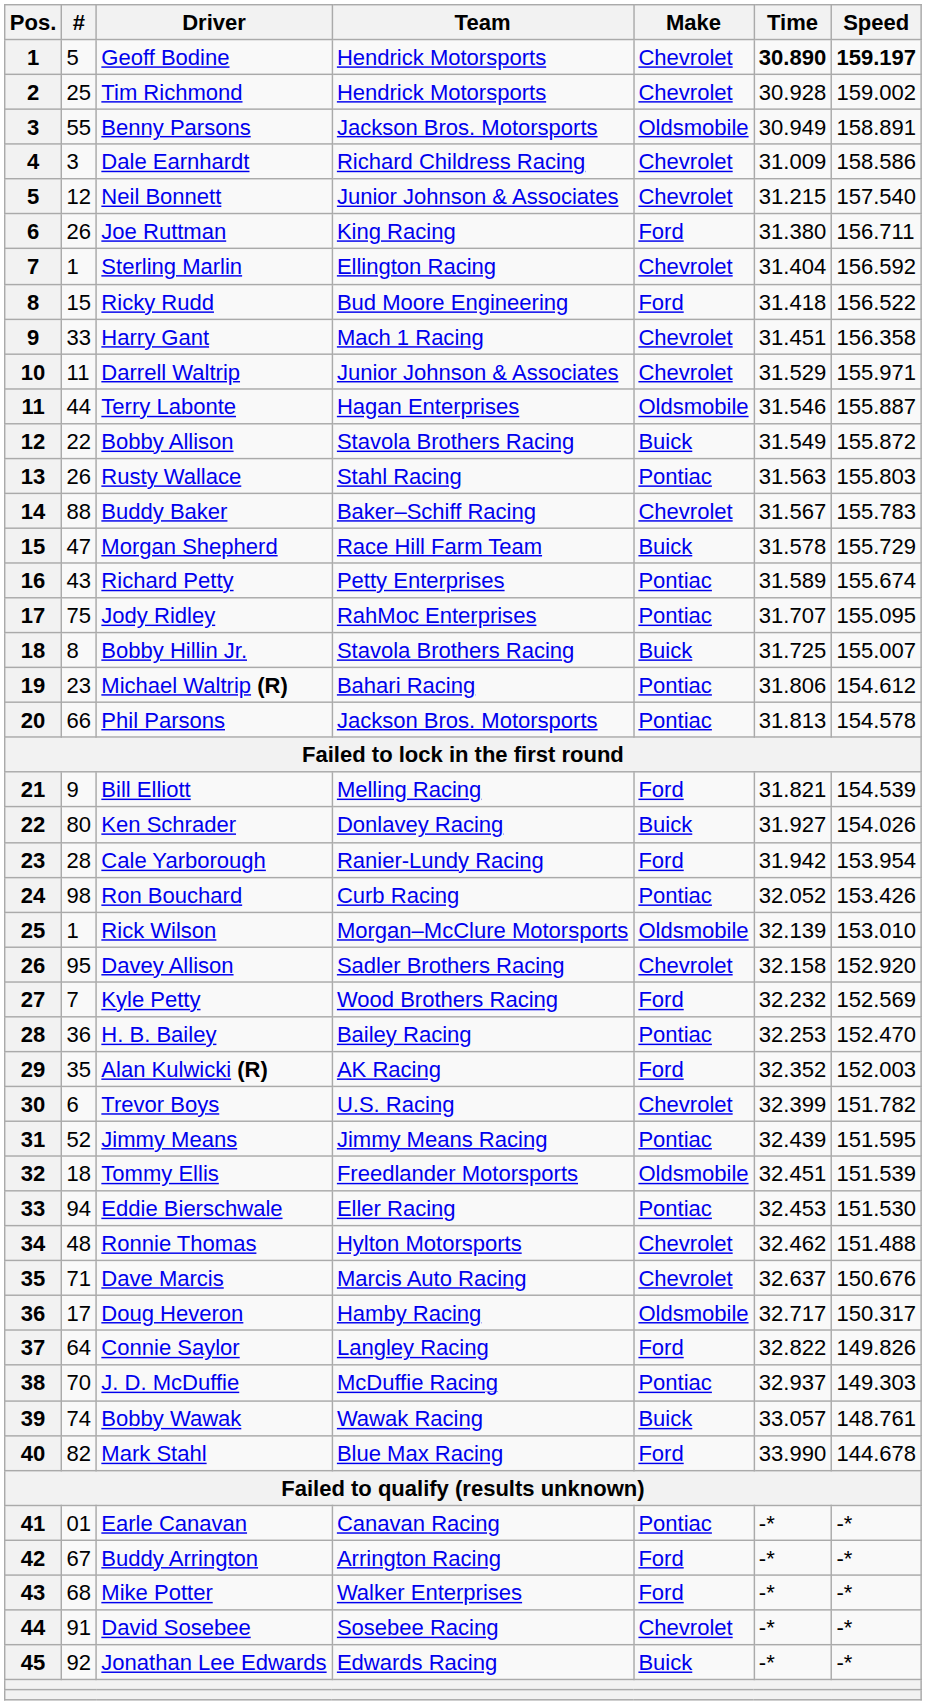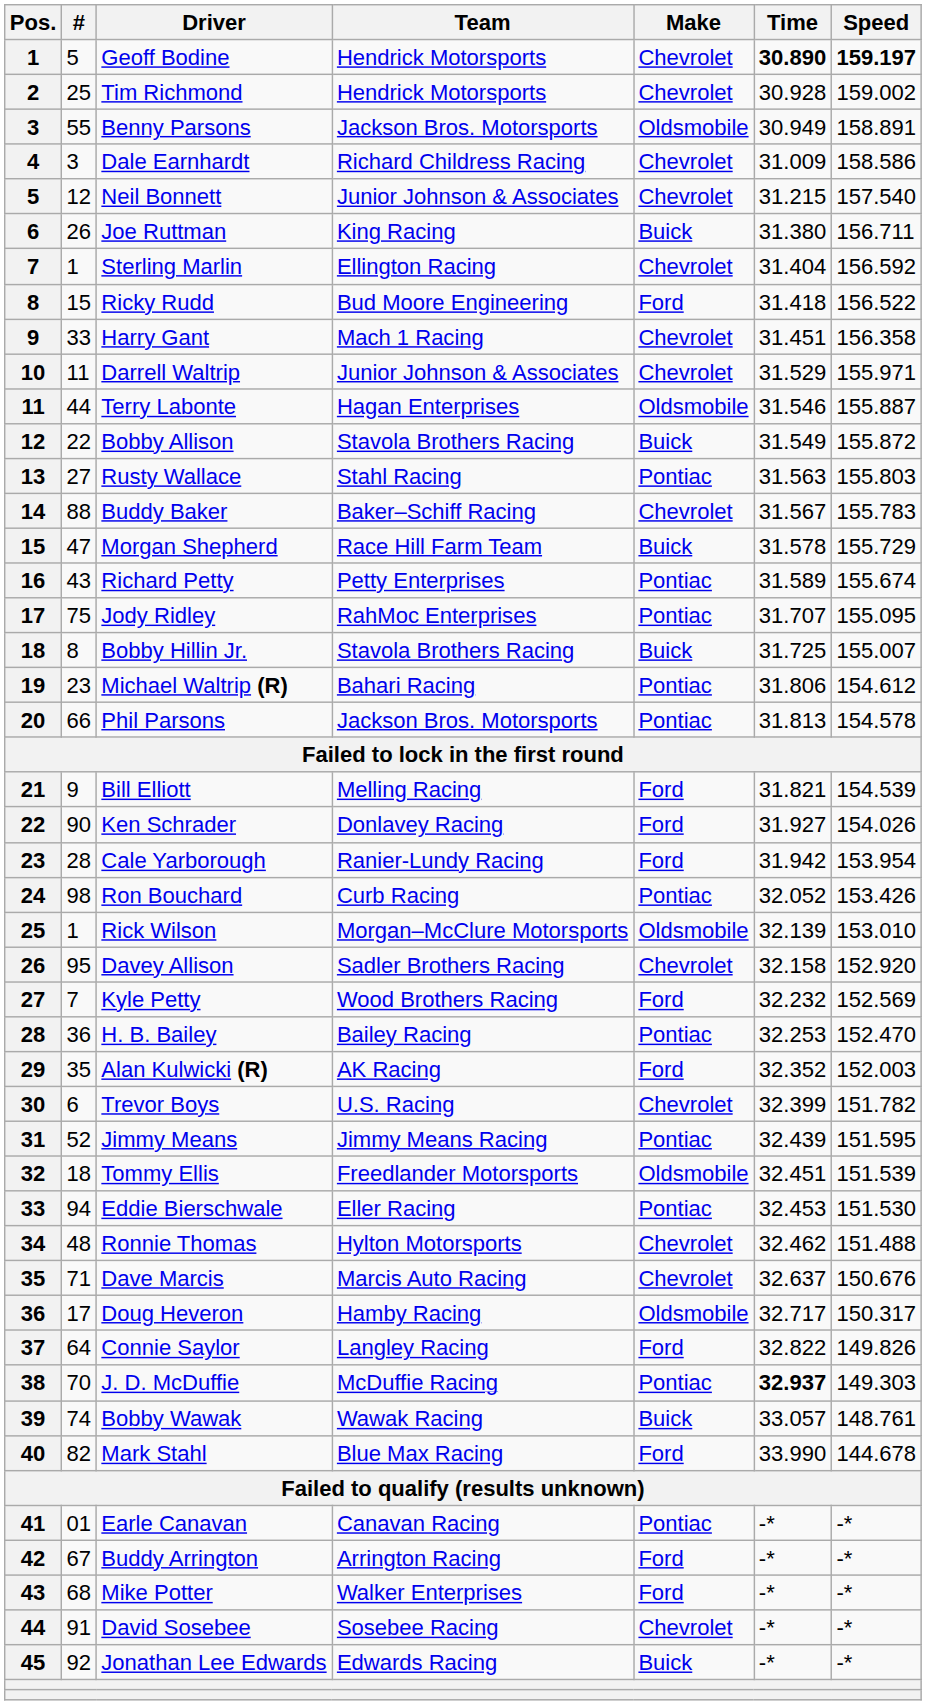Joe Ruttman | Make: Ford -> Buick
Rusty Wallace | #: 26 -> 27
Ken Schrader | #: 80 -> 90
Ken Schrader | Make: Buick -> Ford
J. D. McDuffie | Time: normal -> bold
